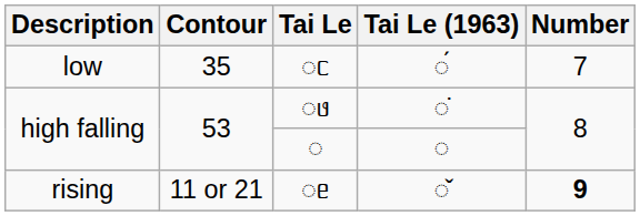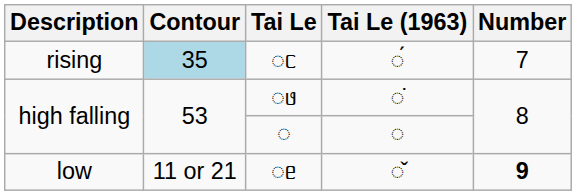◌ᥴ | Description: low -> rising
◌ᥴ | Contour: no background -> lightblue background
◌ᥱ | Description: rising -> low
